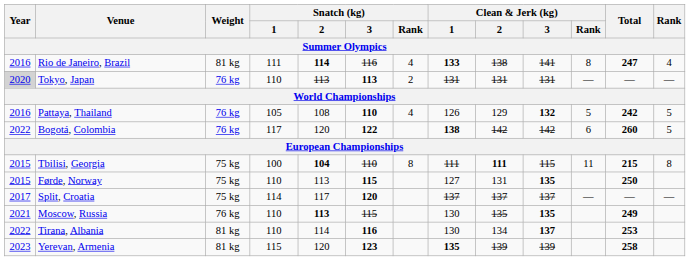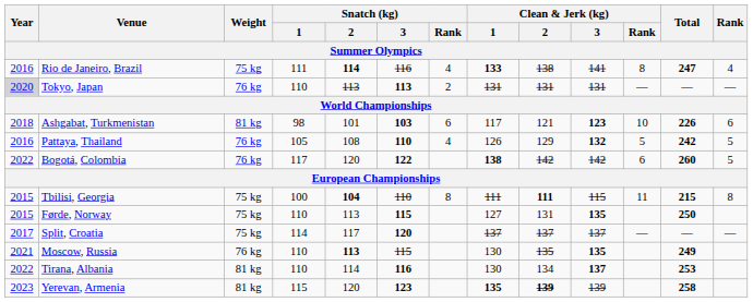Rio de Janeiro, Brazil | Weight: 81 kg -> 75 kg
+ row: 2018 | Ashgabat, Turkmenistan | 81 kg | 98 | 101 | 103 | 6 | 117 | 121 | 123 | 10 | 226 | 6
Yerevan, Armenia | Clean & Jerk (kg) / 2: normal -> bold
